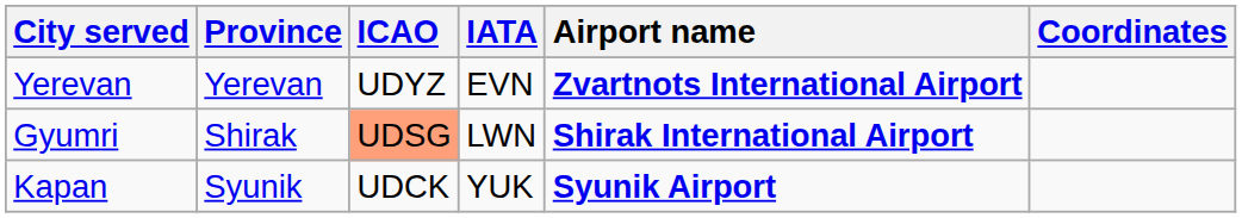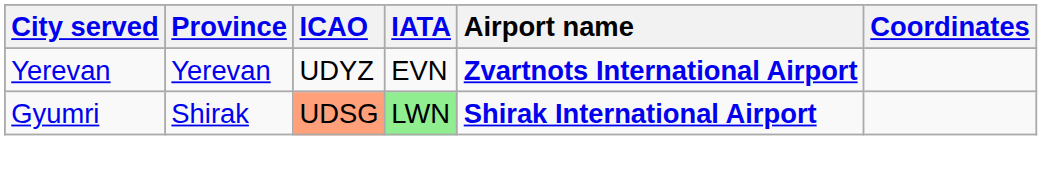Gyumri | IATA: no background -> lightgreen background
- row: Kapan | Syunik | UDCK | YUK | Syunik Airport
